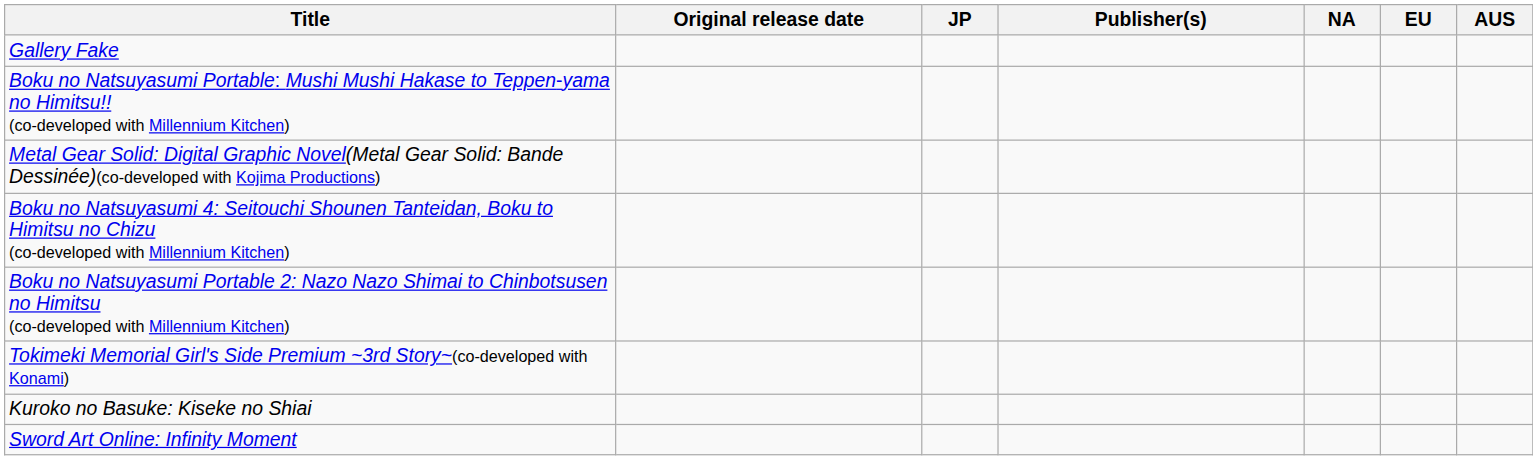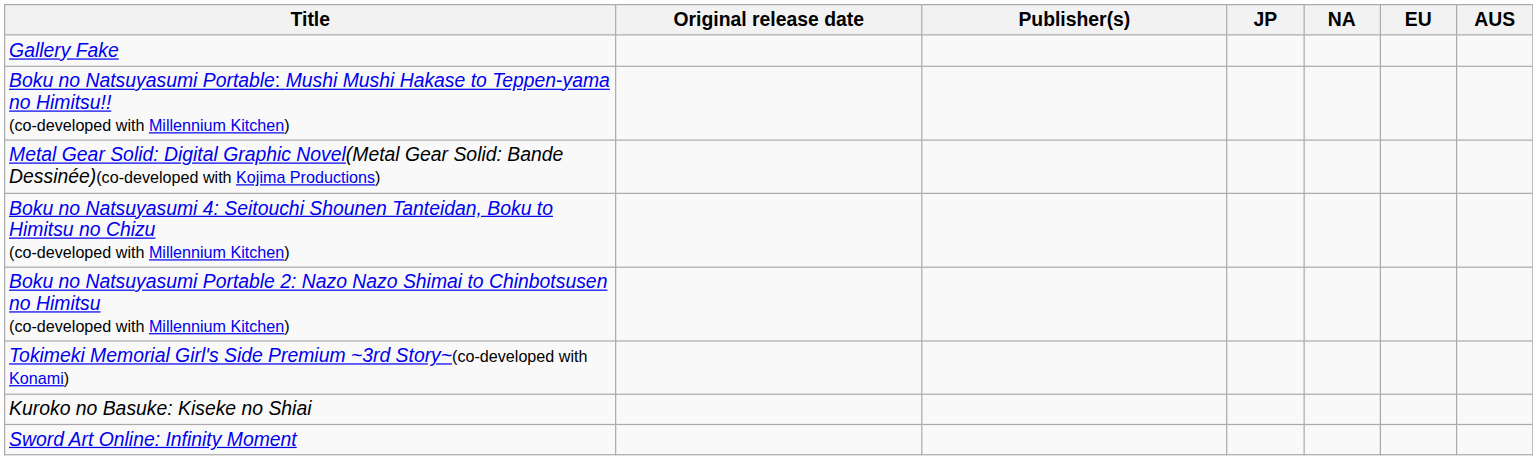columns swapped: Publisher(s) <-> JP
